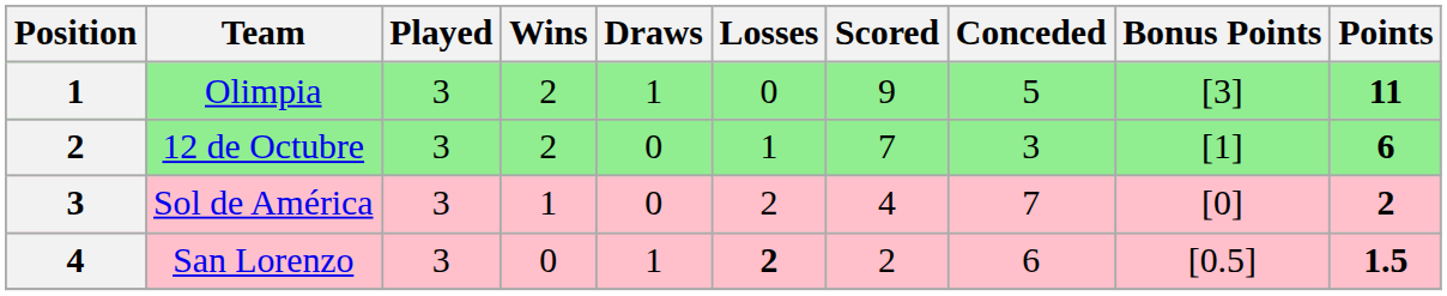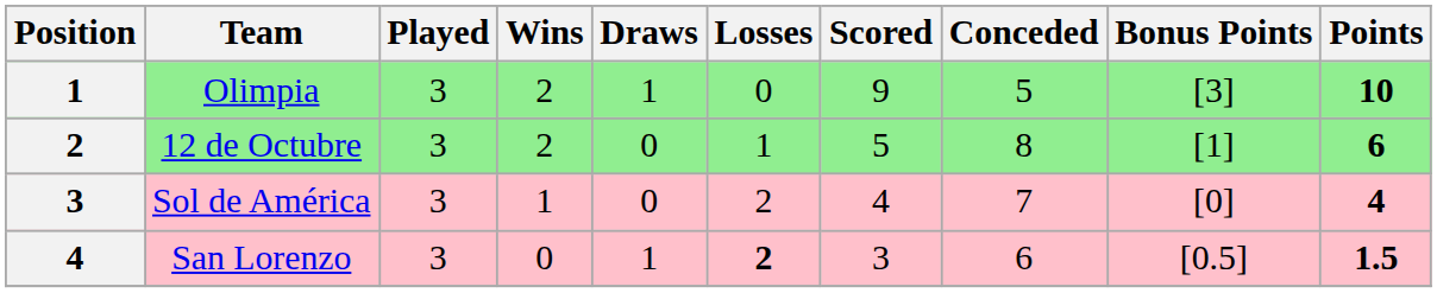Olimpia | Points: 11 -> 10
12 de Octubre | Scored: 7 -> 5
12 de Octubre | Conceded: 3 -> 8
Sol de América | Points: 2 -> 4
San Lorenzo | Scored: 2 -> 3
